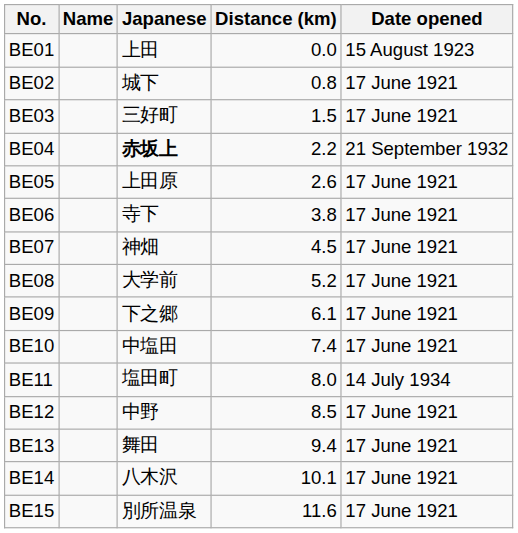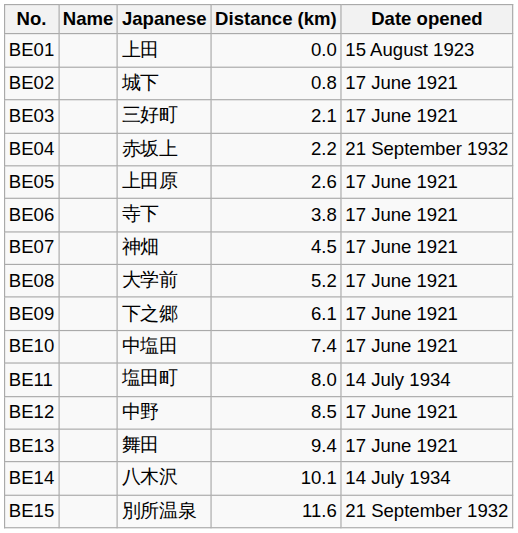BE03 | Distance (km): 1.5 -> 2.1
BE04 | Japanese: bold -> normal
BE14 | Date opened: 17 June 1921 -> 14 July 1934
BE15 | Date opened: 17 June 1921 -> 21 September 1932
